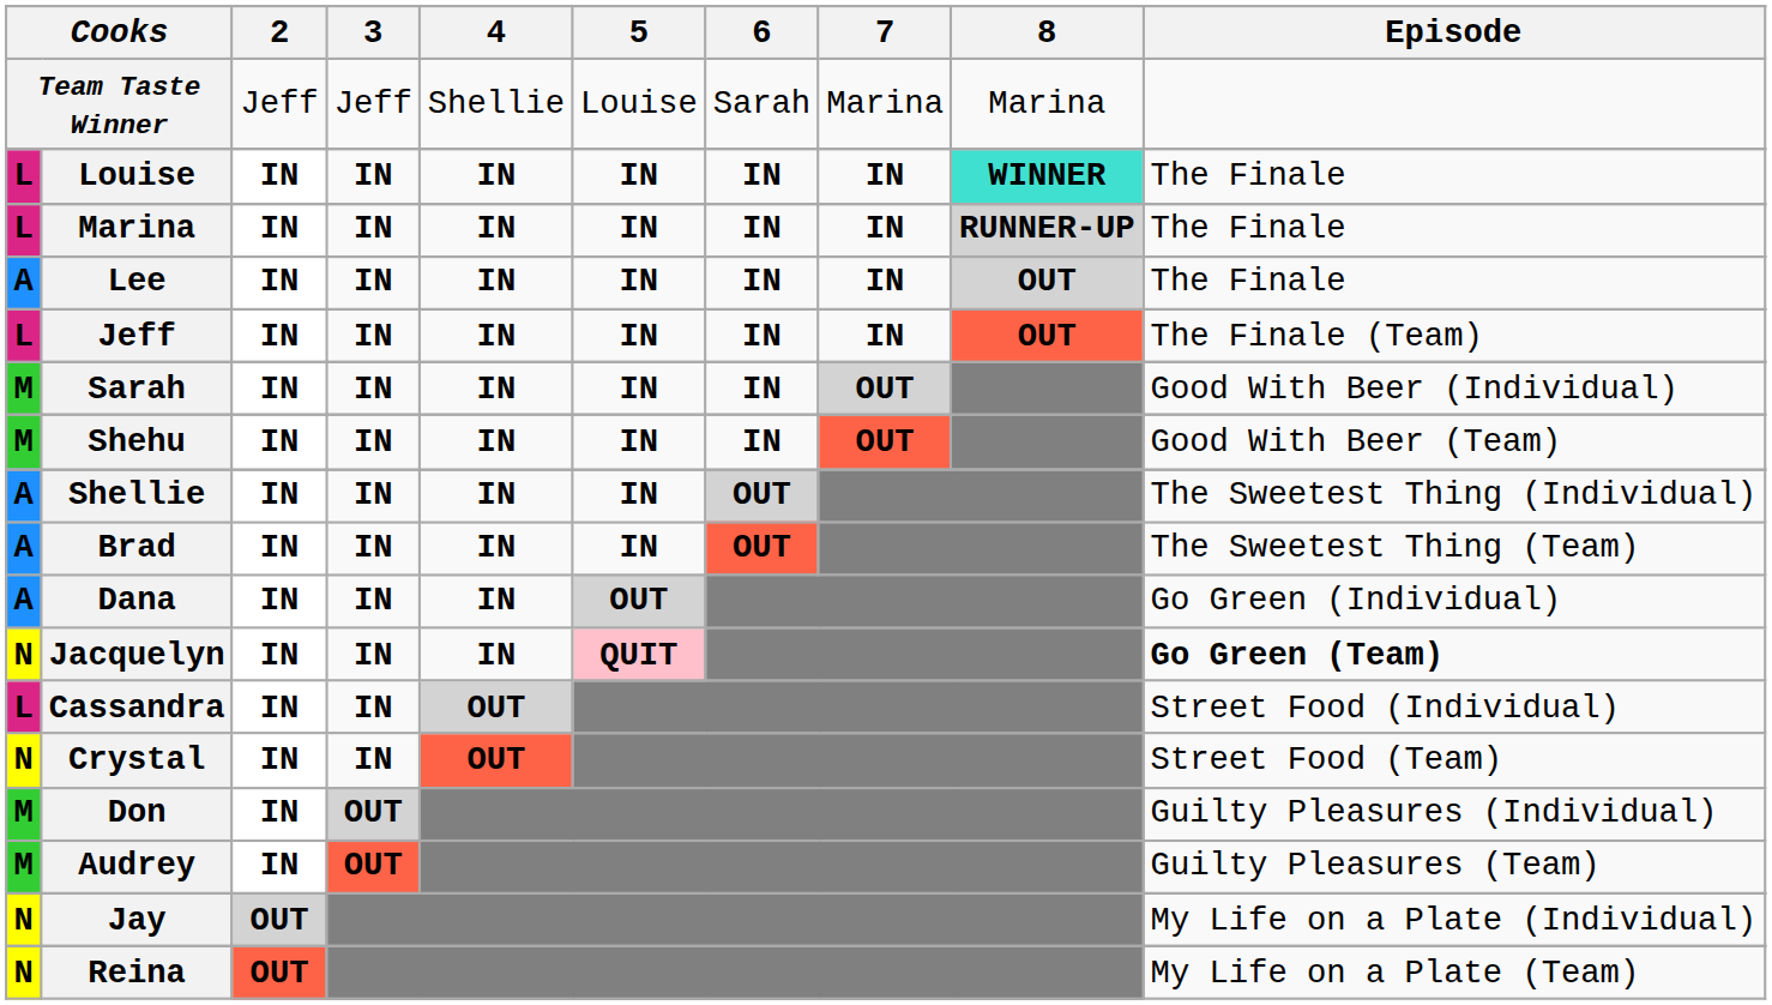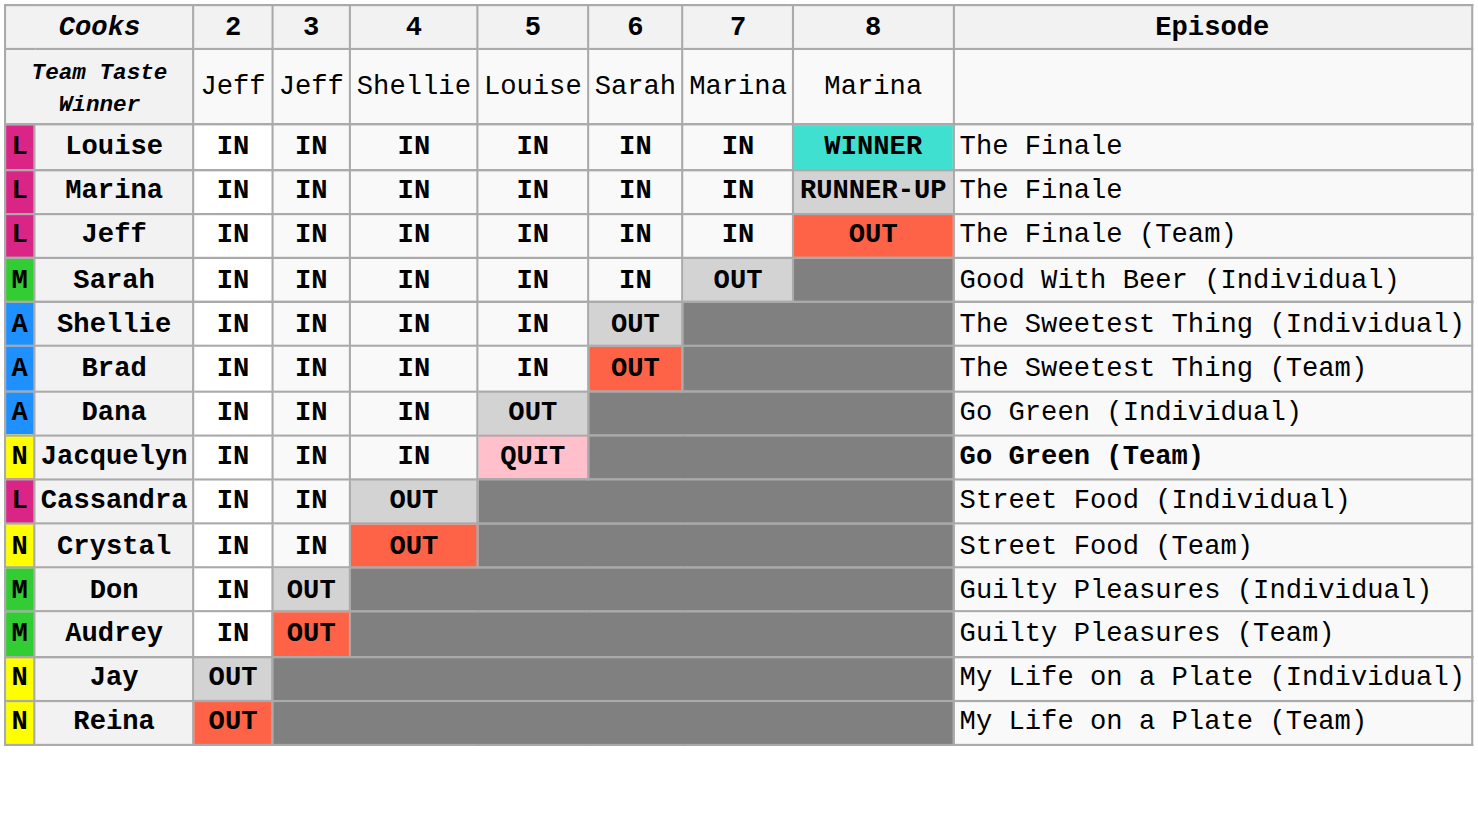- row: A | Lee | IN | IN | IN | IN | IN | IN | OUT | The Finale
- row: M | Shehu | IN | IN | IN | IN | IN | OUT | Good With Beer (Team)
